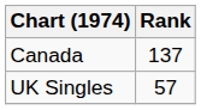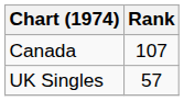Canada | Rank: 137 -> 107
